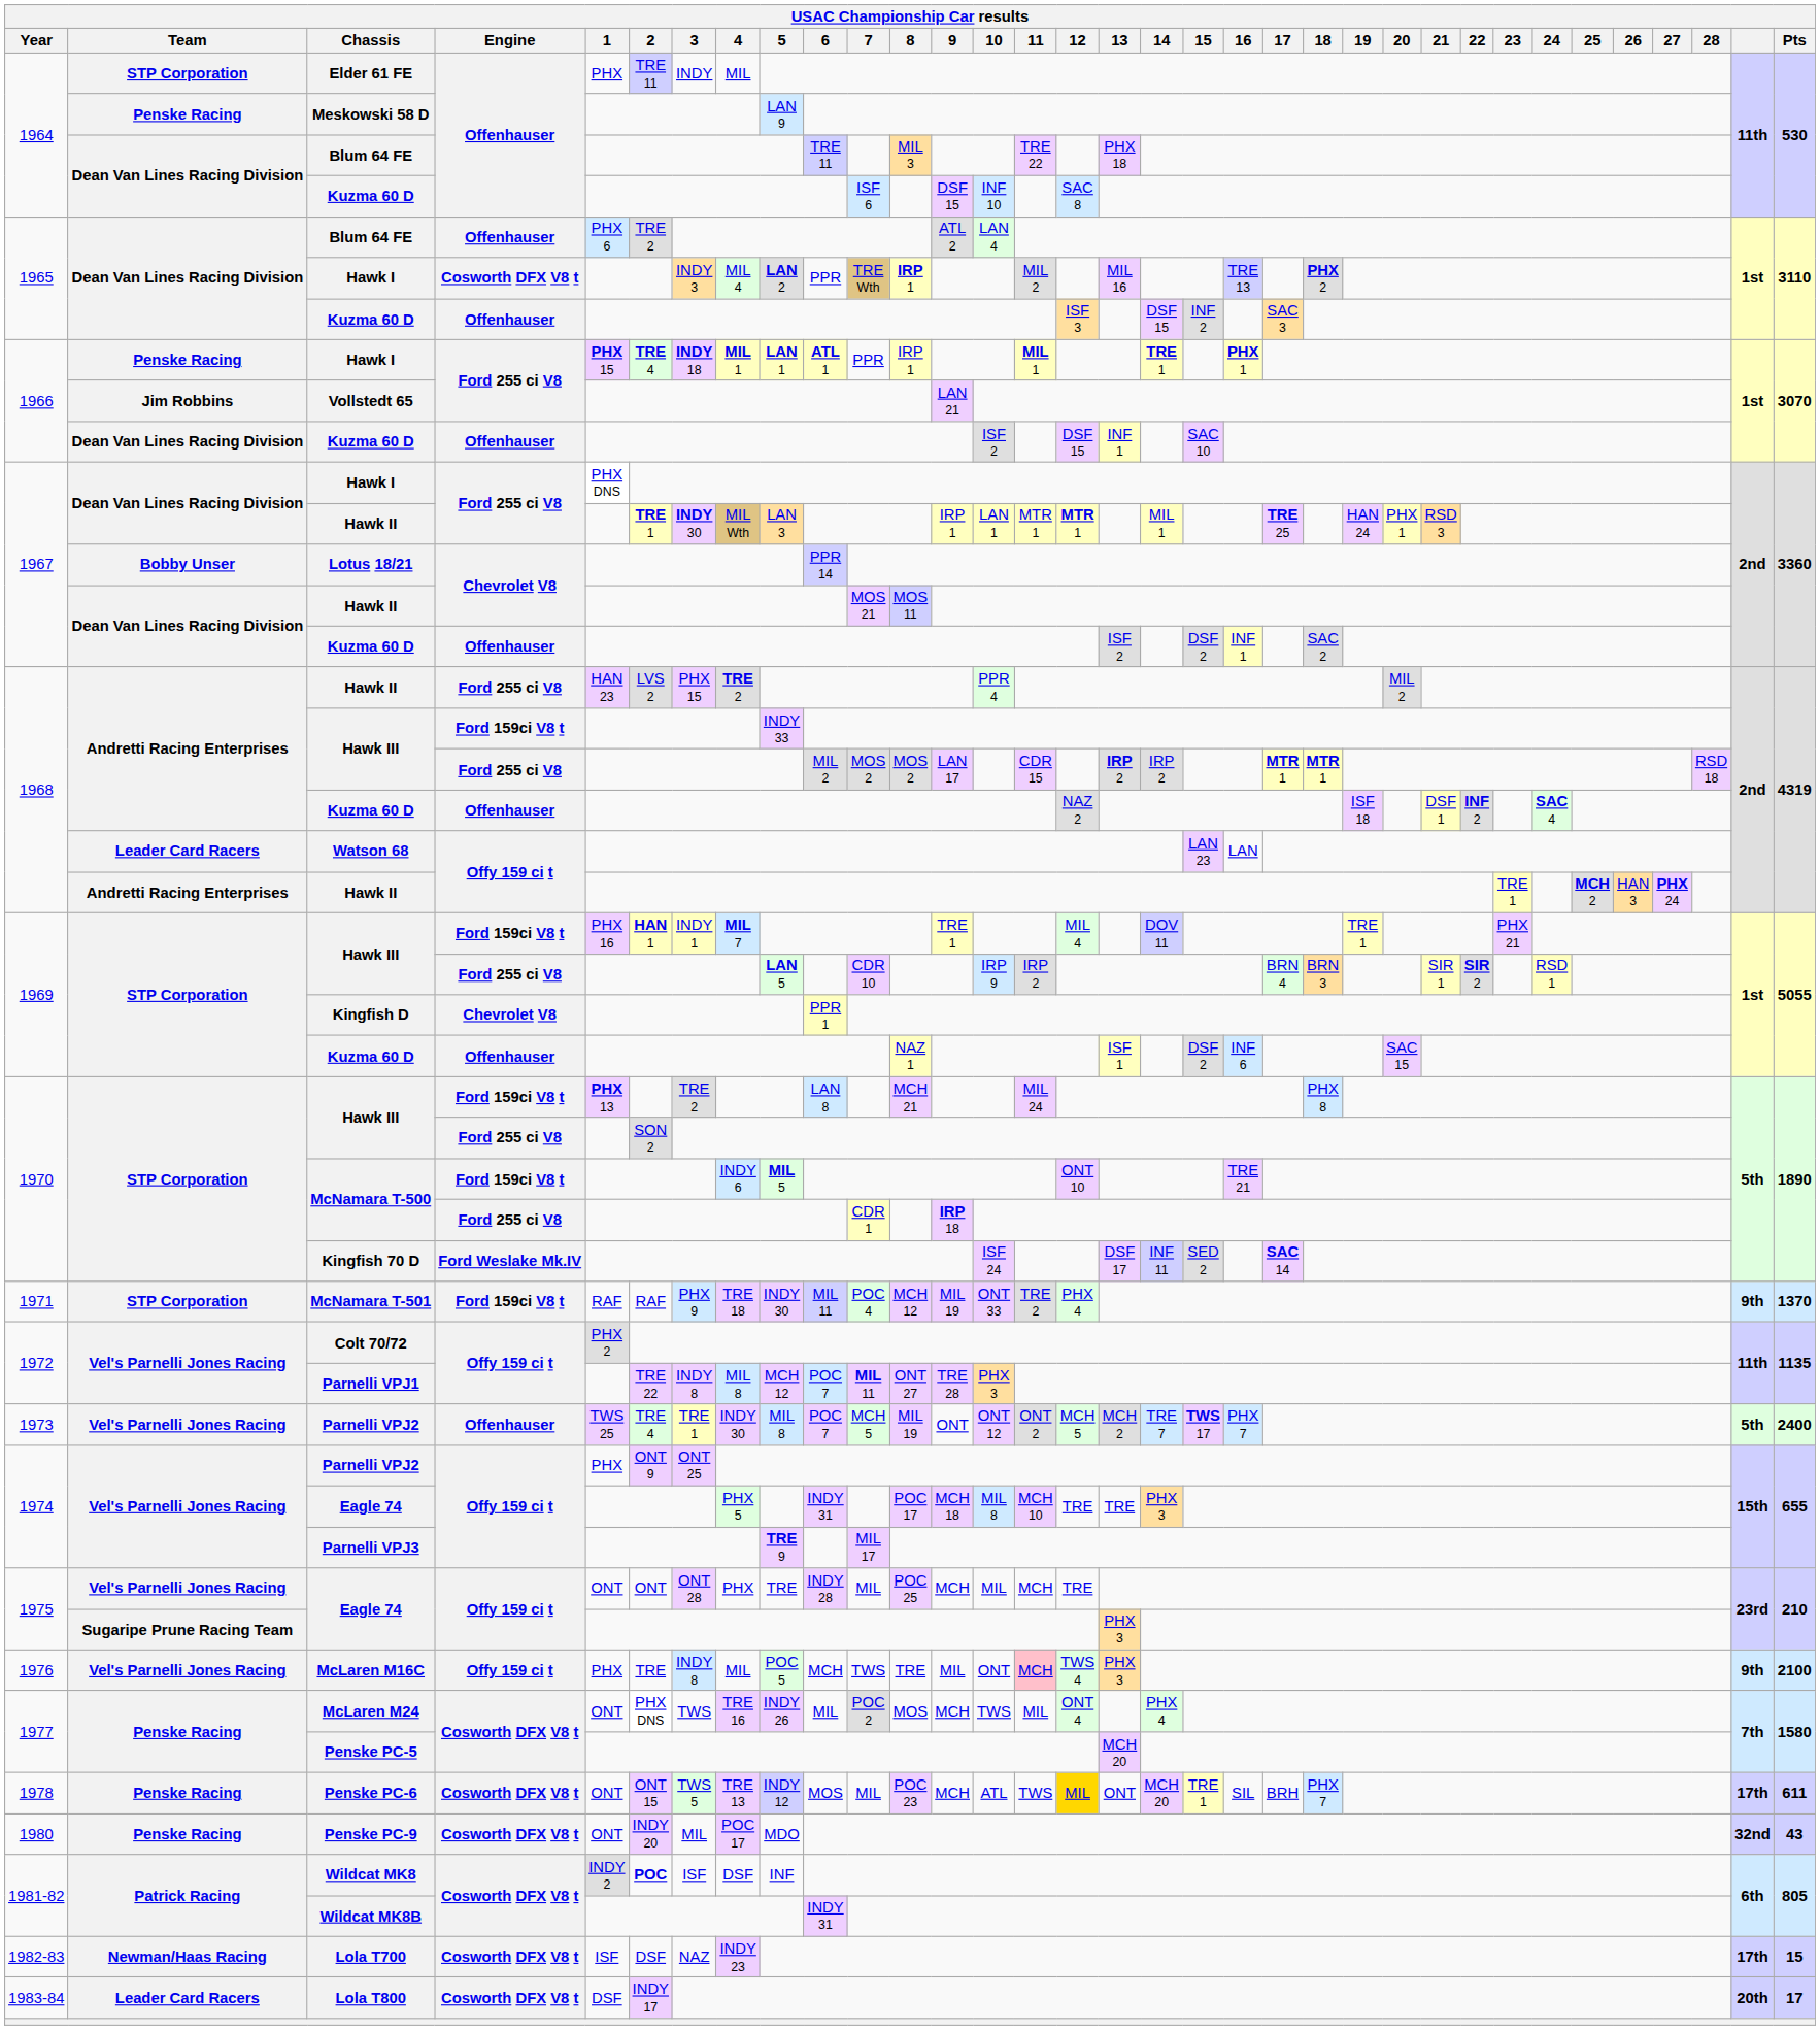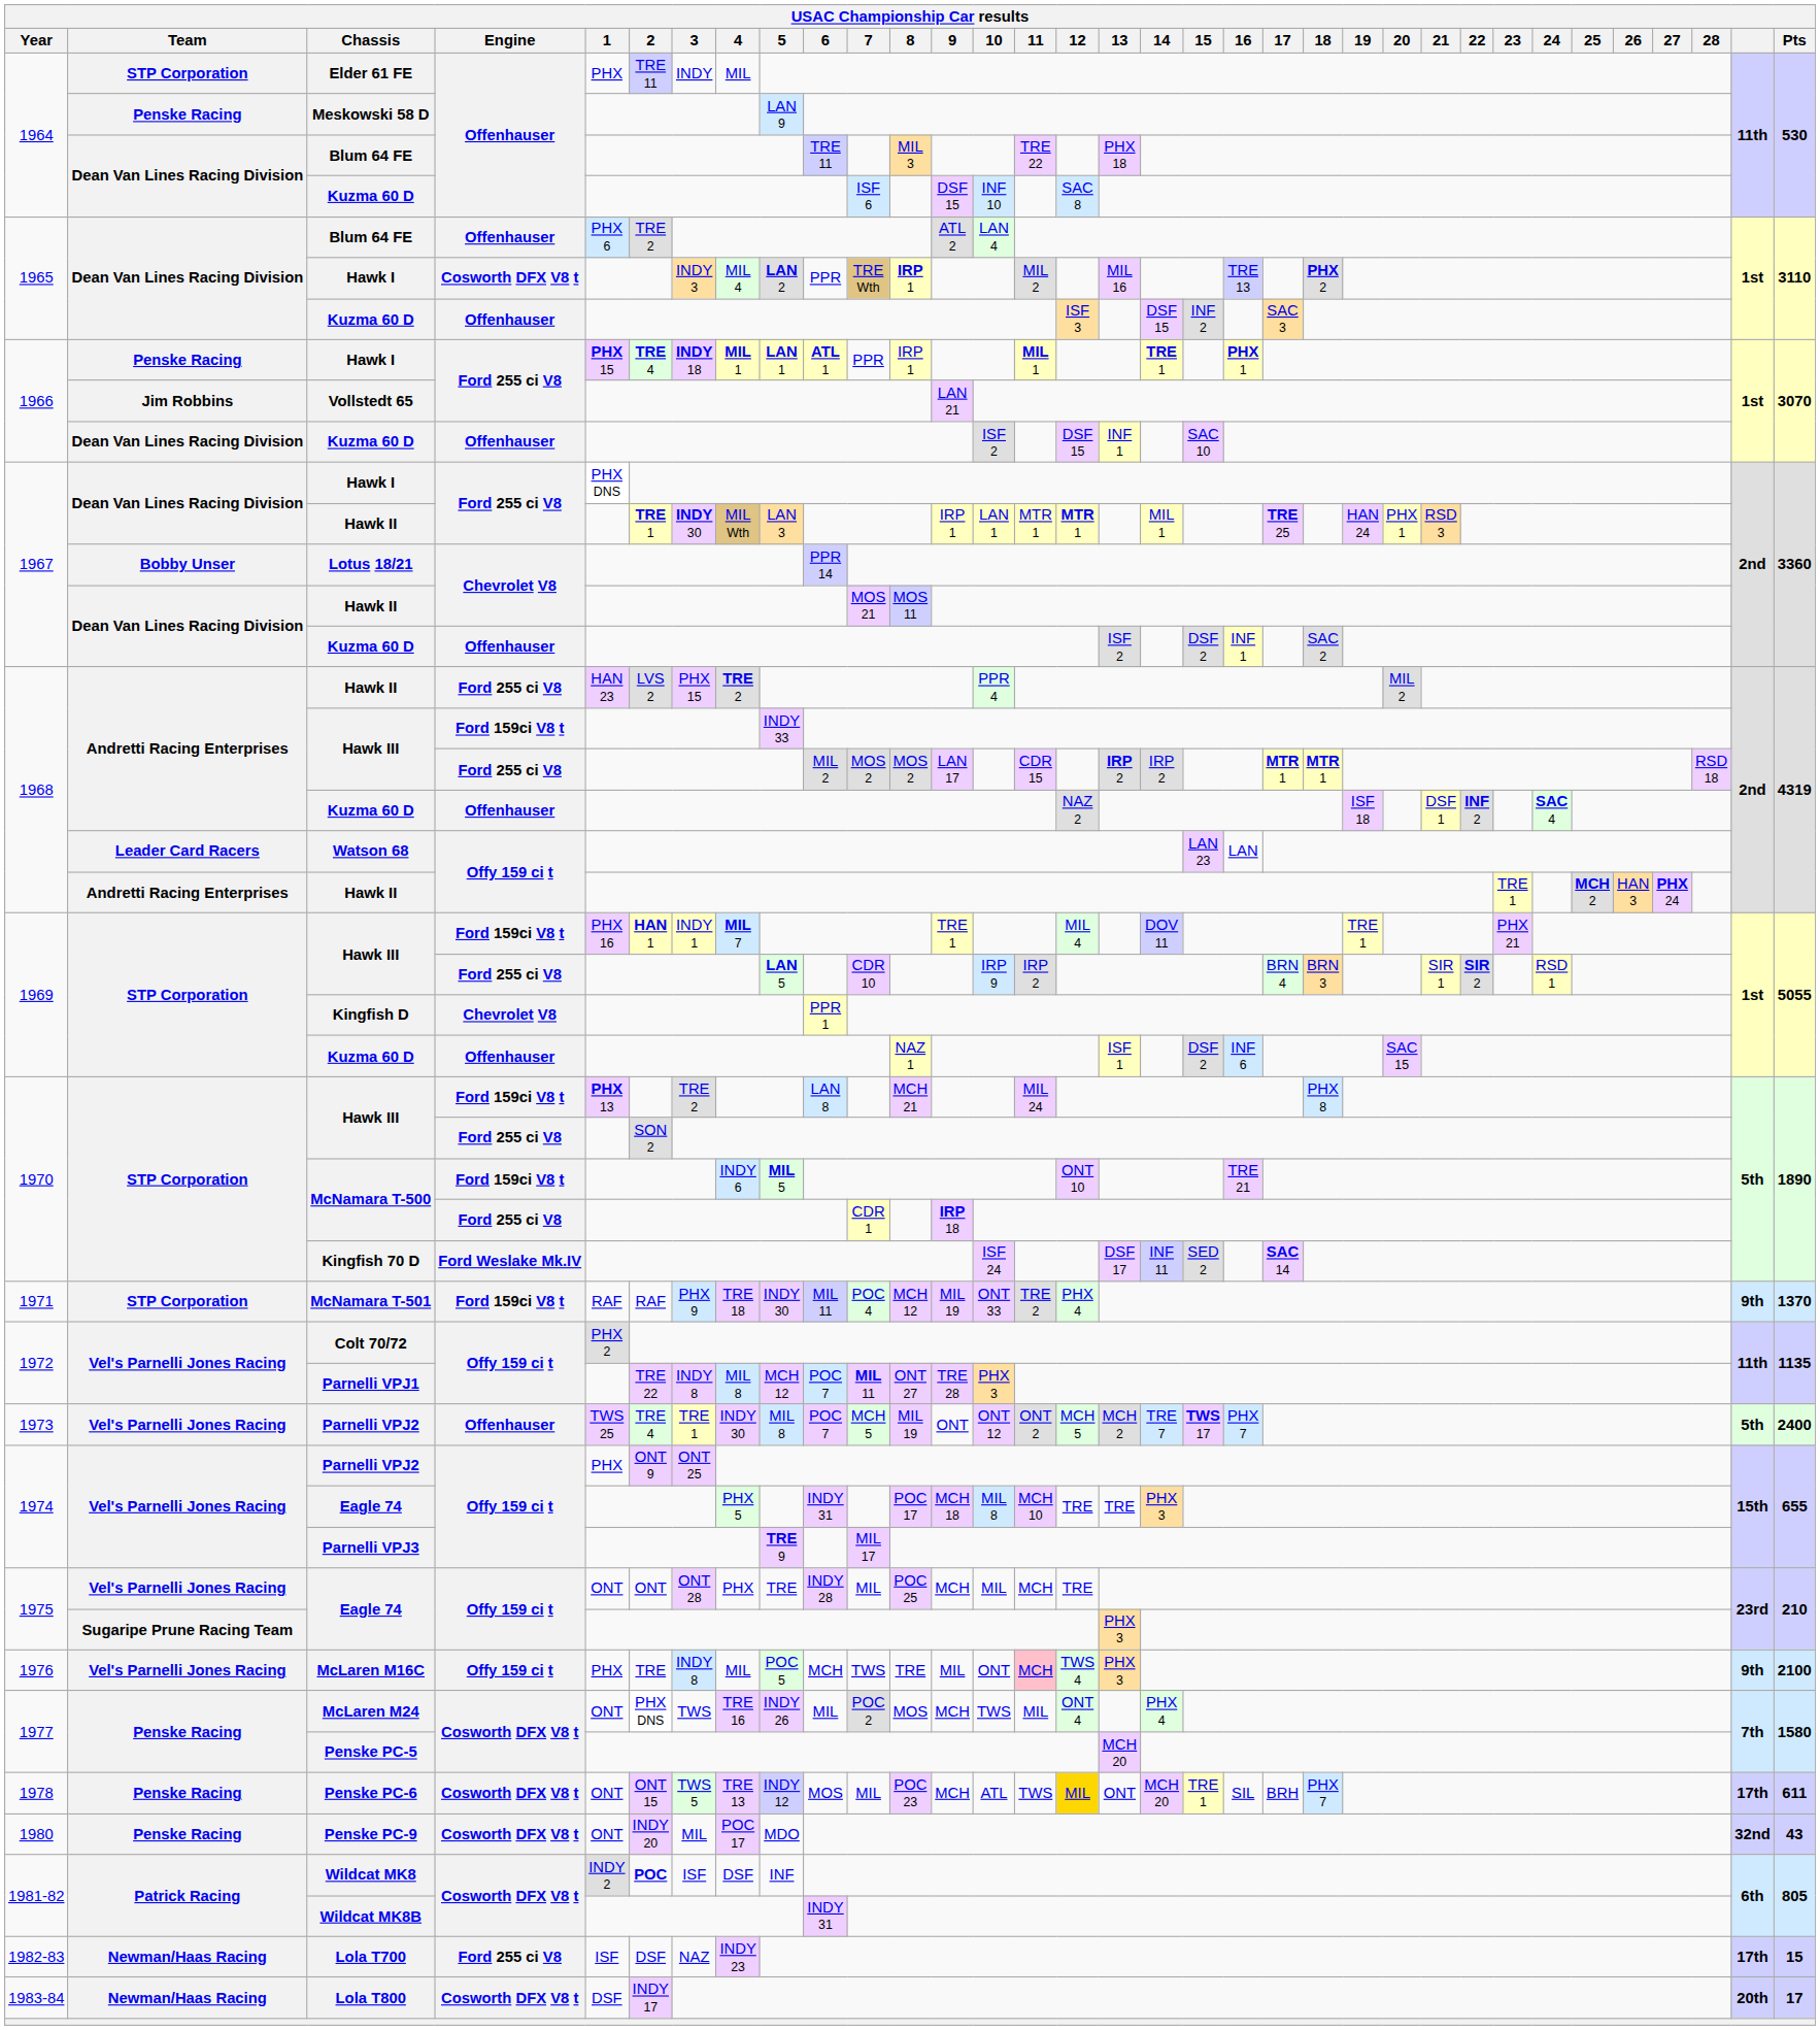Lola T700 | Engine: Cosworth DFX V8 t -> Ford 255 ci V8
Lola T800 | Team: Leader Card Racers -> Newman/Haas Racing
